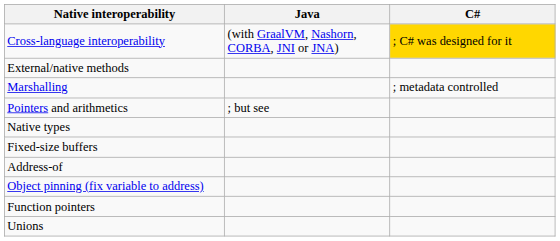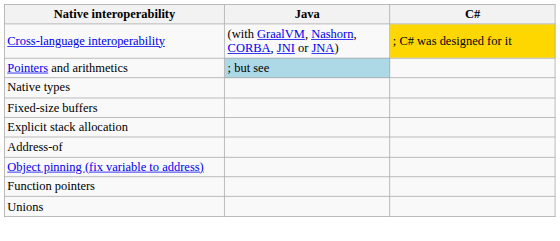- row: External/native methods
- row: Marshalling | ; metadata controlled
Pointers and arithmetics | Java: no background -> lightblue background
+ row: Explicit stack allocation
